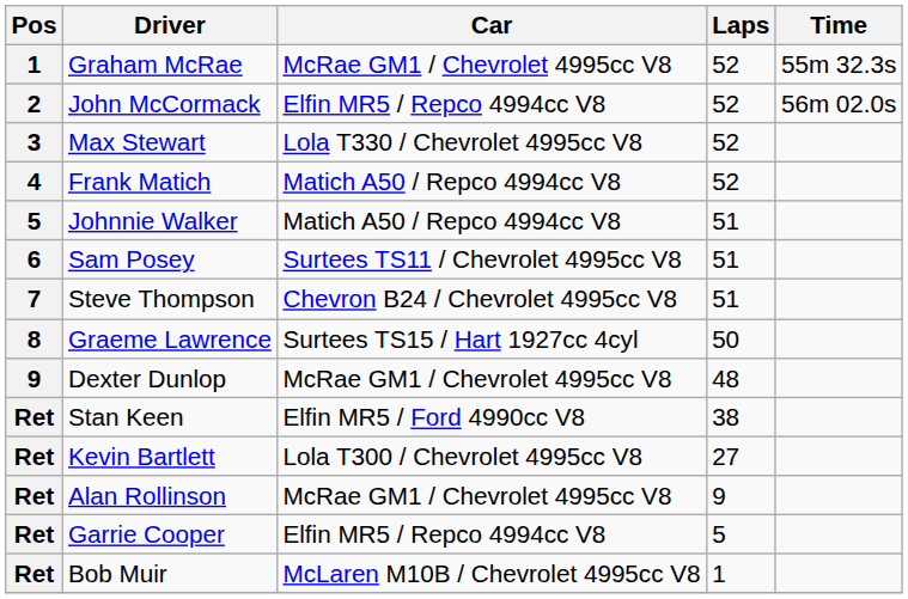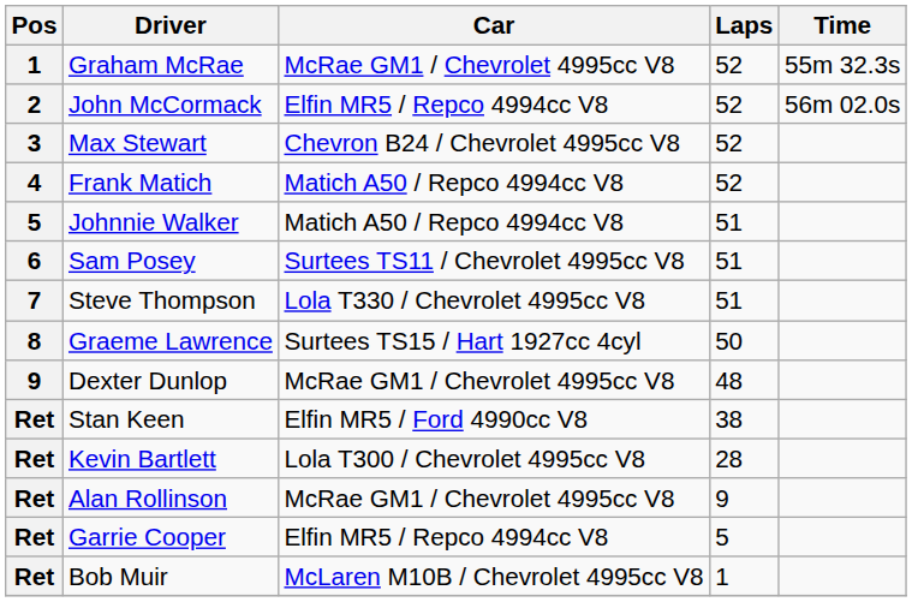Max Stewart | Car: Lola T330 / Chevrolet 4995cc V8 -> Chevron B24 / Chevrolet 4995cc V8
Steve Thompson | Car: Chevron B24 / Chevrolet 4995cc V8 -> Lola T330 / Chevrolet 4995cc V8
Kevin Bartlett | Laps: 27 -> 28
